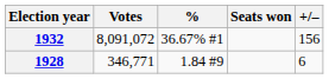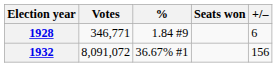rows swapped: 1928 <-> 1932
